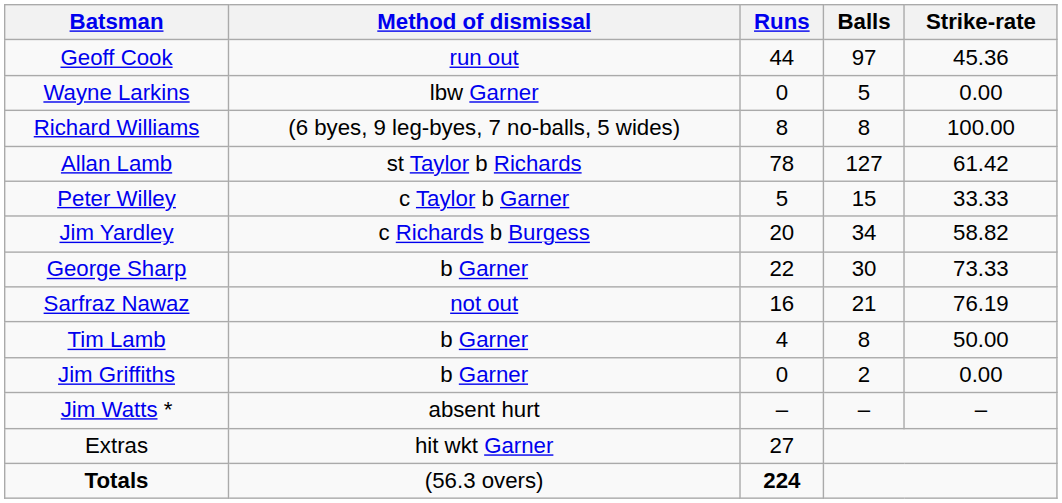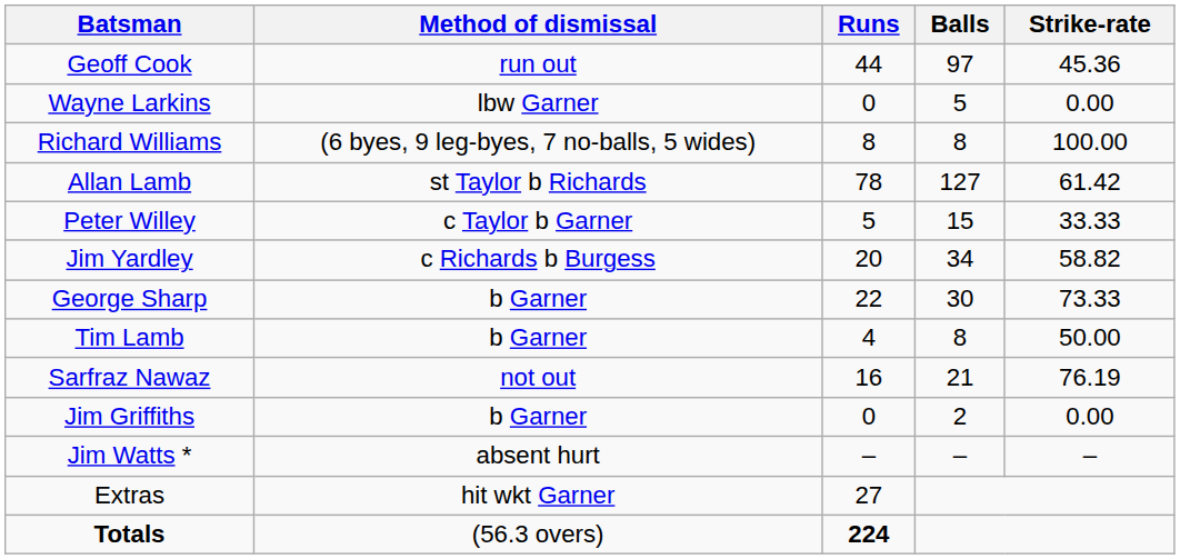rows swapped: Sarfraz Nawaz <-> Tim Lamb
